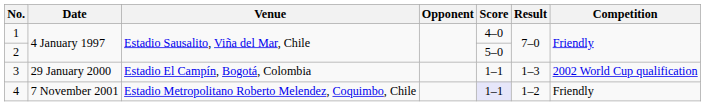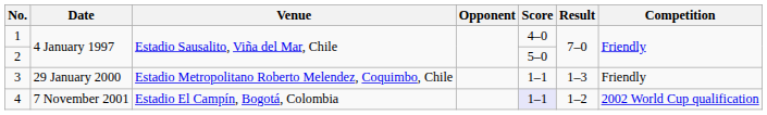3 | Venue: Estadio El Campín, Bogotá, Colombia -> Estadio Metropolitano Roberto Melendez, Coquimbo, Chile
3 | Competition: 2002 World Cup qualification -> Friendly
4 | Venue: Estadio Metropolitano Roberto Melendez, Coquimbo, Chile -> Estadio El Campín, Bogotá, Colombia
4 | Competition: Friendly -> 2002 World Cup qualification
